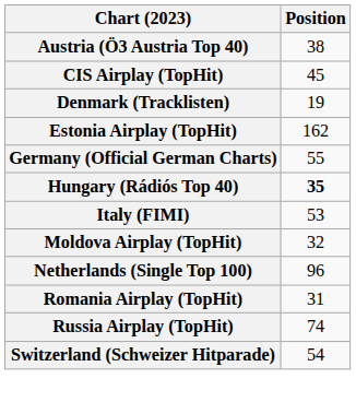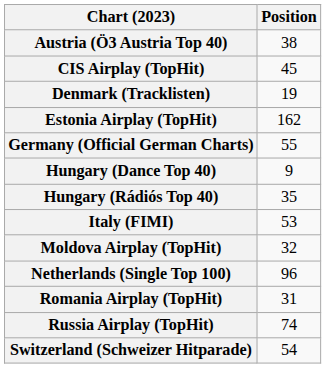+ row: Hungary (Dance Top 40) | 9
Hungary (Rádiós Top 40) | Position: bold -> normal
